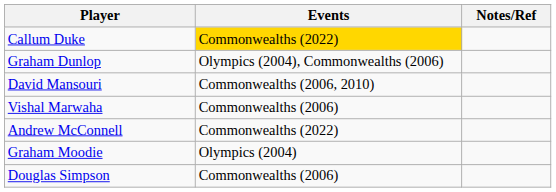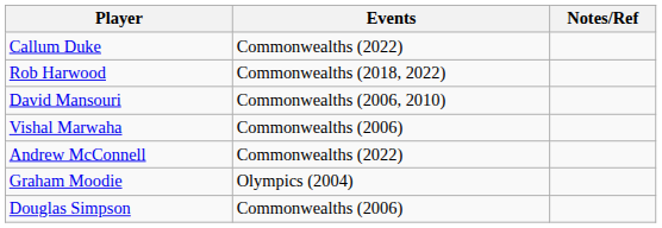Callum Duke | Events: gold background -> no background
- row: Graham Dunlop | Olympics (2004), Commonwealths (2006)
+ row: Rob Harwood | Commonwealths (2018, 2022)
